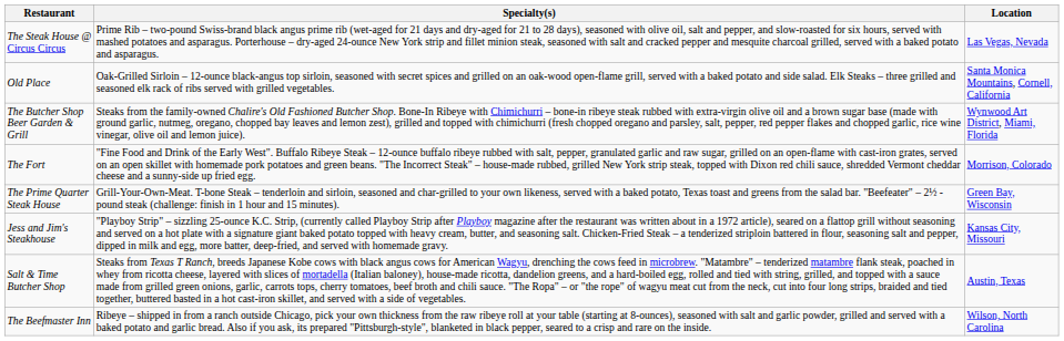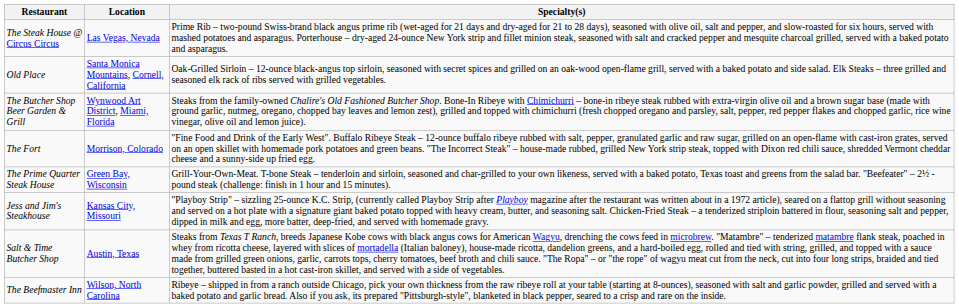columns swapped: Location <-> Specialty(s)
